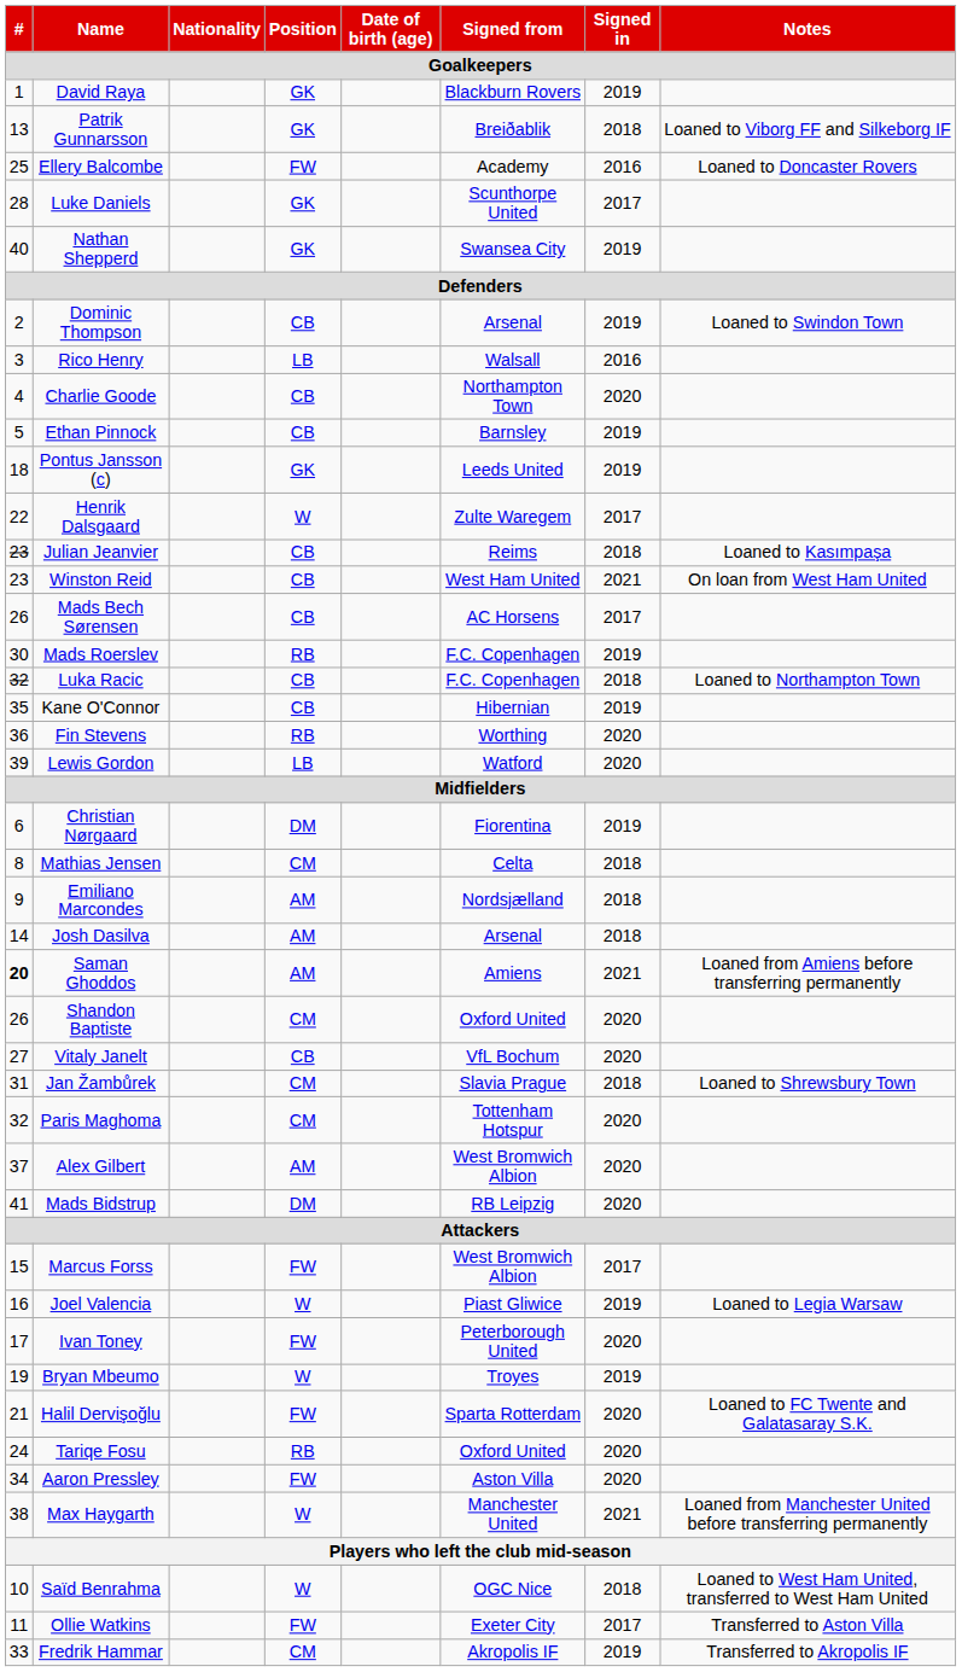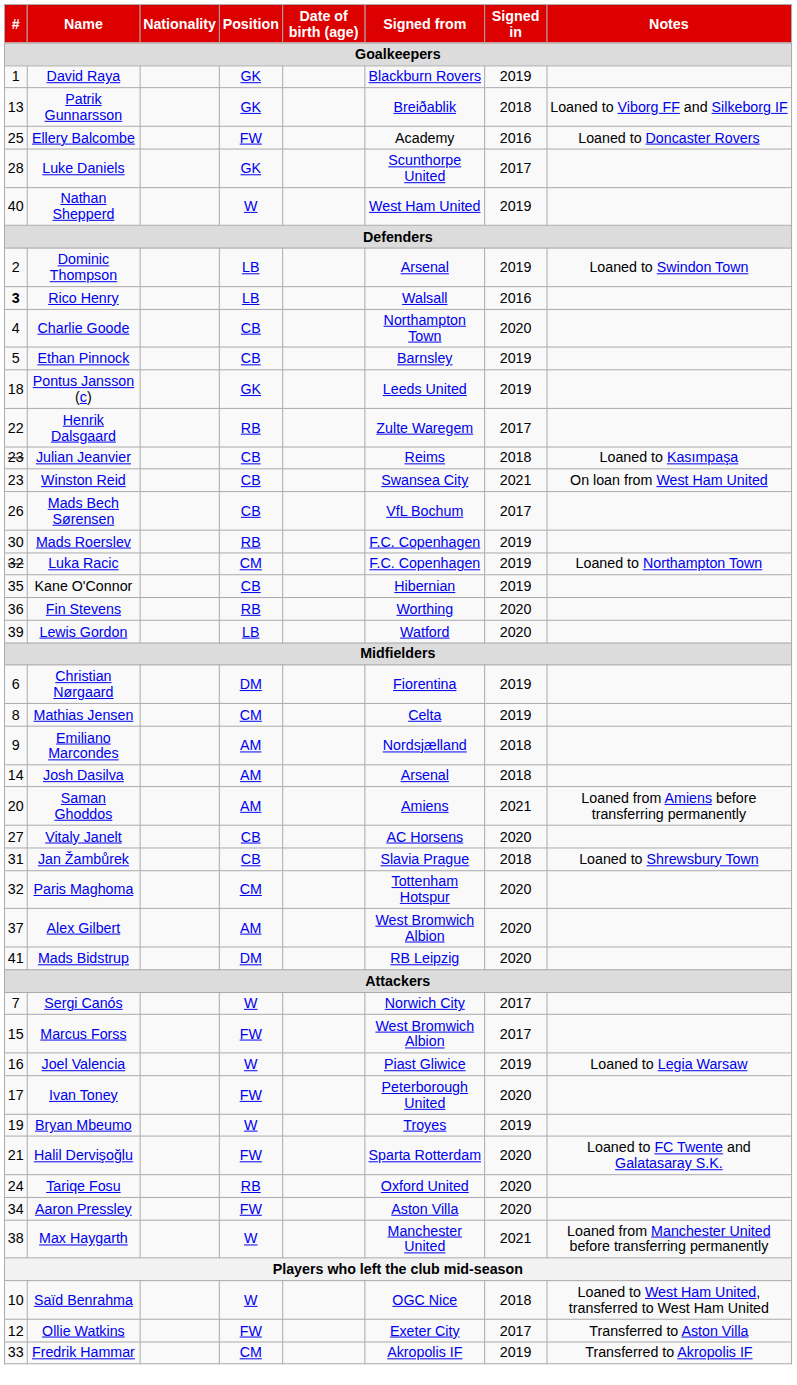Nathan Shepperd | Position: GK -> W
Nathan Shepperd | Signed from: Swansea City -> West Ham United
Dominic Thompson | Position: CB -> LB
Rico Henry | #: normal -> bold
Henrik Dalsgaard | Position: W -> RB
Winston Reid | Signed from: West Ham United -> Swansea City
Mads Bech Sørensen | Signed from: AC Horsens -> VfL Bochum
Luka Racic | Position: CB -> CM
Luka Racic | Signed in: 2018 -> 2019
Mathias Jensen | Signed in: 2018 -> 2019
Saman Ghoddos | #: bold -> normal
- row: 26 | Shandon Baptiste | CM | Oxford United | 2020
Vitaly Janelt | Signed from: VfL Bochum -> AC Horsens
Jan Žambůrek | Position: CM -> CB
+ row: 7 | Sergi Canós | W | Norwich City | 2017
Ollie Watkins | #: 11 -> 12
